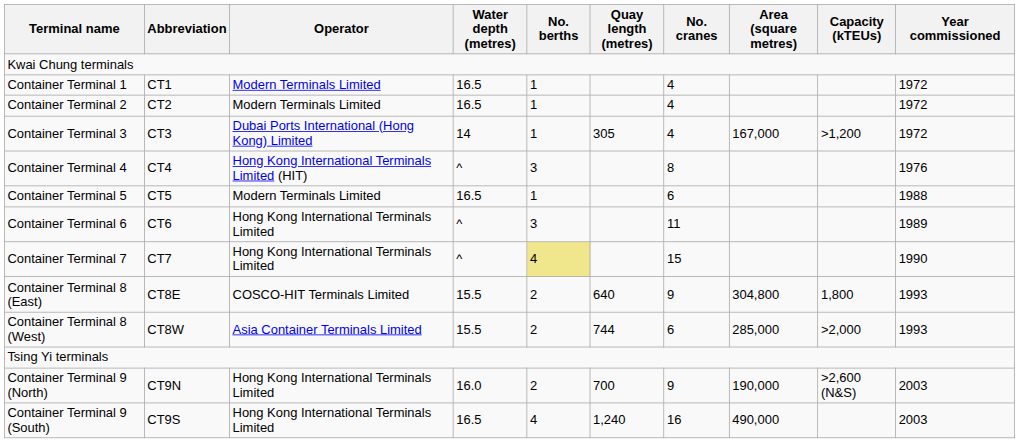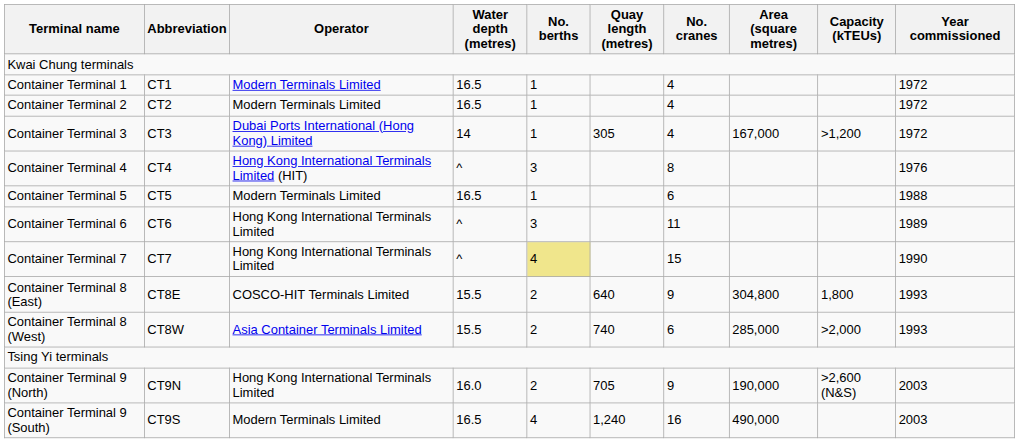Container Terminal 8 (West) | Quay length (metres): 744 -> 740
Container Terminal 9 (North) | Quay length (metres): 700 -> 705
Container Terminal 9 (South) | Operator: Hong Kong International Terminals Limited -> Modern Terminals Limited
